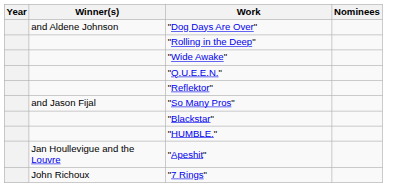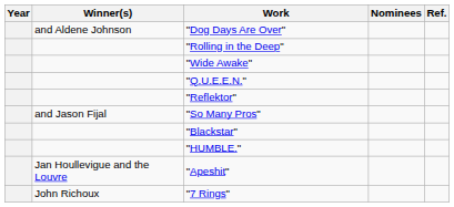+ column: Ref.
